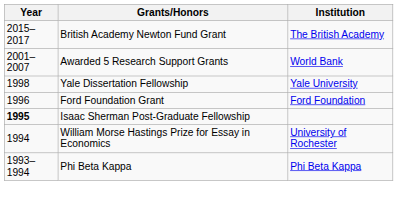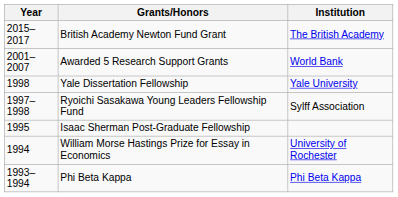+ row: 1997–1998 | Ryoichi Sasakawa Young Leaders Fellowship Fund | Sylff Association
- row: 1996 | Ford Foundation Grant | Ford Foundation
Isaac Sherman Post-Graduate Fellowship | Year: bold -> normal
